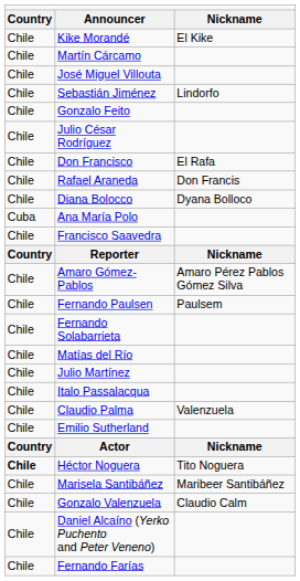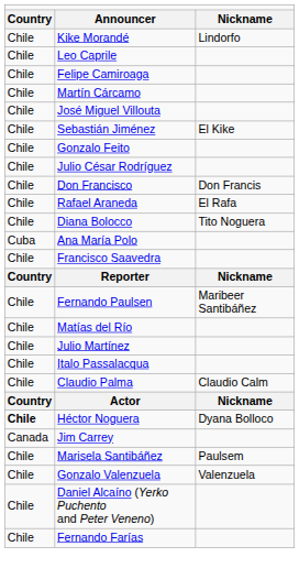Kike Morandé | column 3: El Kike -> Lindorfo
+ row: Chile | Leo Caprile
+ row: Chile | Felipe Camiroaga
Sebastián Jiménez | column 3: Lindorfo -> El Kike
Don Francisco | column 3: El Rafa -> Don Francis
Rafael Araneda | column 3: Don Francis -> El Rafa
Diana Bolocco | column 3: Dyana Bolloco -> Tito Noguera
- row: Chile | Amaro Gómez-Pablos | Amaro Pérez Pablos Gómez Silva
Fernando Paulsen | column 3: Paulsem -> Maribeer Santibáñez
- row: Chile | Fernando Solabarrieta
Claudio Palma | column 3: Valenzuela -> Claudio Calm
- row: Chile | Emilio Sutherland
Héctor Noguera | column 3: Tito Noguera -> Dyana Bolloco
+ row: Canada | Jim Carrey
Marisela Santibáñez | column 3: Maribeer Santibáñez -> Paulsem
Gonzalo Valenzuela | column 3: Claudio Calm -> Valenzuela
